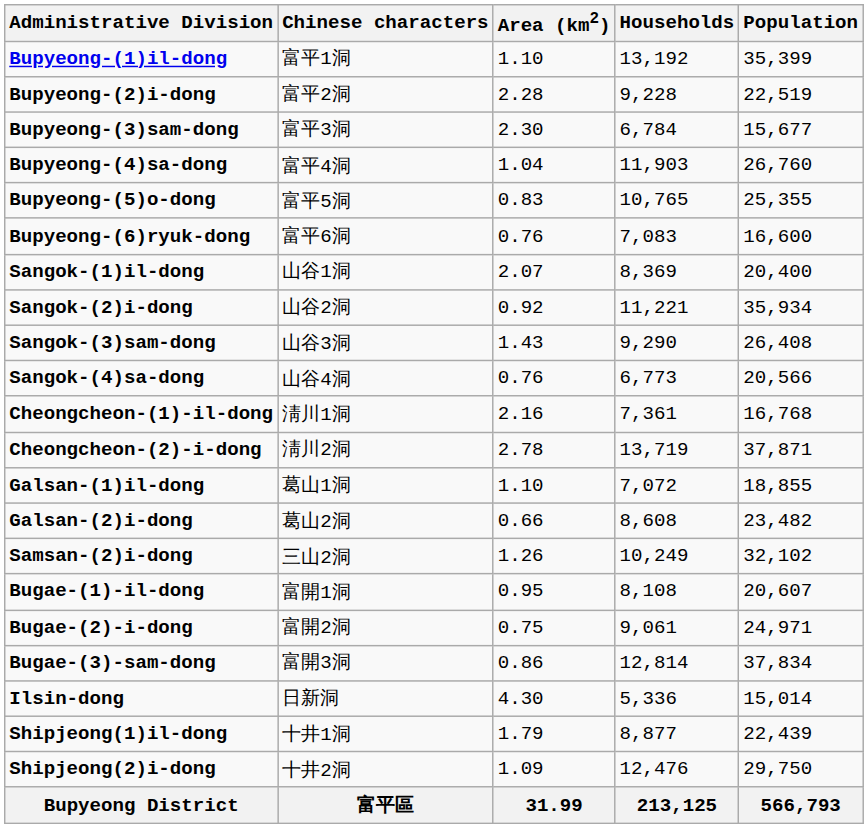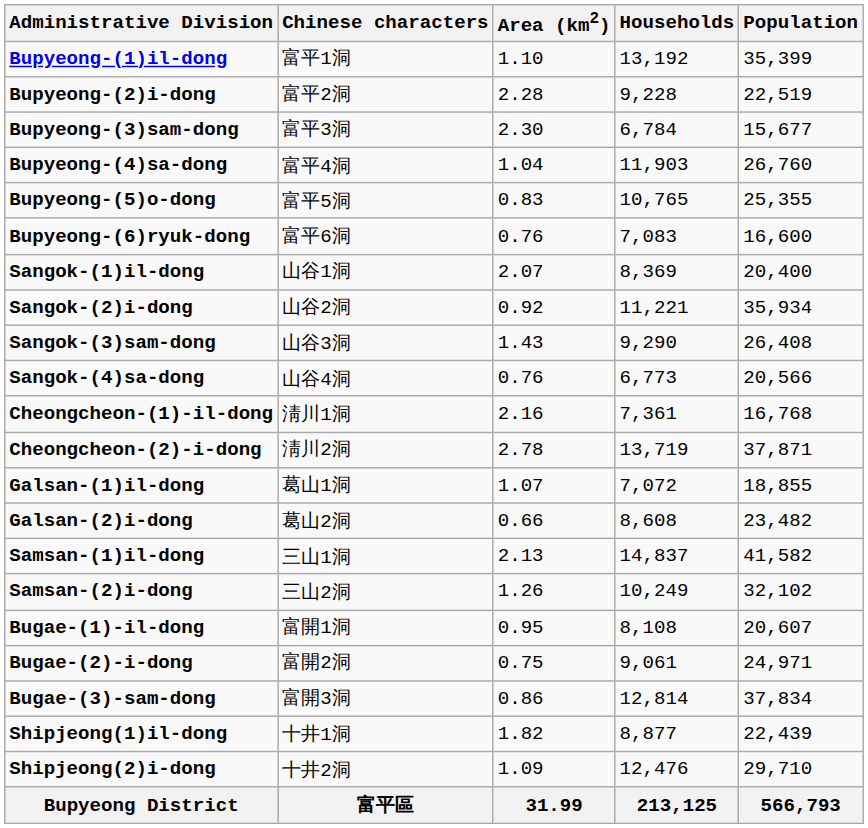Galsan-(1)il-dong | Area (km2): 1.10 -> 1.07
+ row: Samsan-(1)il-dong | 三山1洞 | 2.13 | 14,837 | 41,582
- row: Ilsin-dong | 日新洞 | 4.30 | 5,336 | 15,014
Shipjeong(1)il-dong | Area (km2): 1.79 -> 1.82
Shipjeong(2)i-dong | Population: 29,750 -> 29,710
